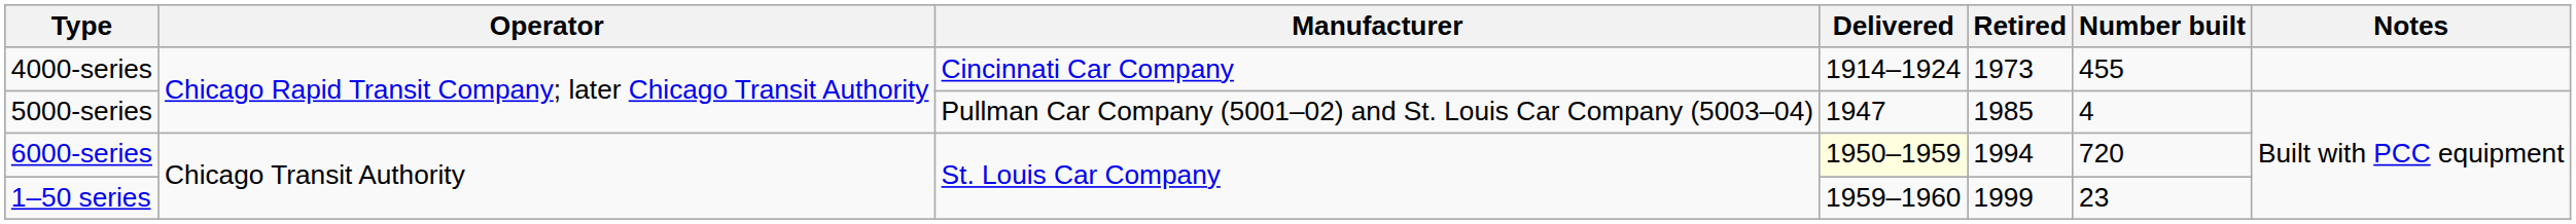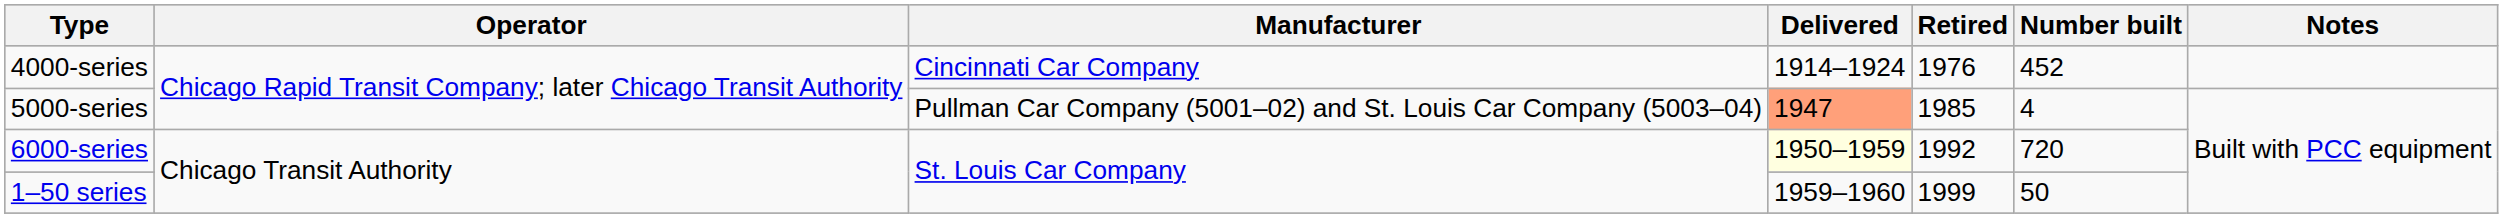4000-series | Retired: 1973 -> 1976
4000-series | Number built: 455 -> 452
5000-series | Delivered: no background -> lightsalmon background
6000-series | Retired: 1994 -> 1992
1–50 series | Number built: 23 -> 50
